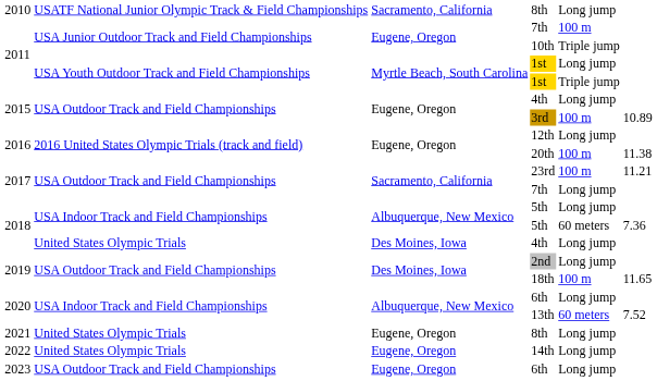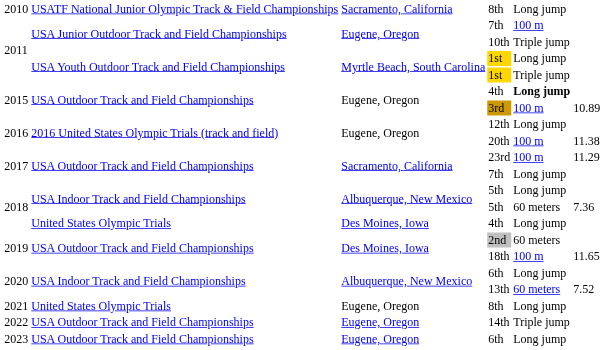2015 / 4th | column 5: normal -> bold
23rd | column 6: 11.21 -> 11.29
2nd | column 5: Long jump -> 60 meters
14th | column 2: United States Olympic Trials -> USA Outdoor Track and Field Championships
14th | column 5: Long jump -> Triple jump
